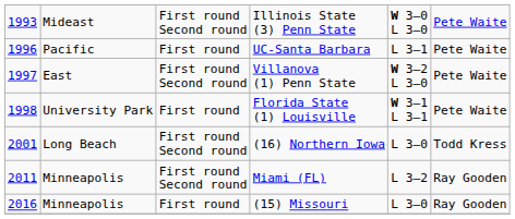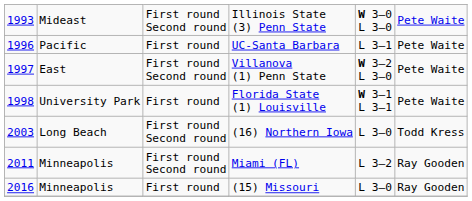(16) Northern Iowa | column 1: 2001 -> 2003
